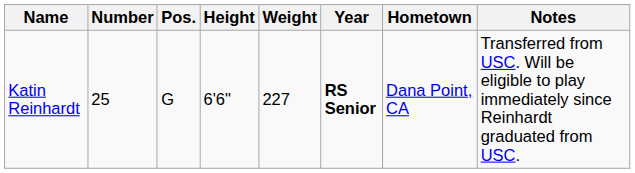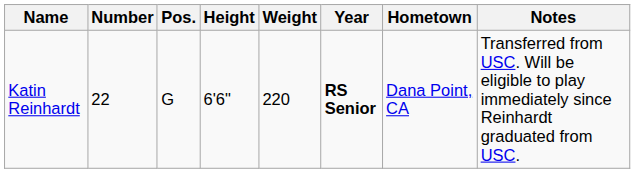Katin Reinhardt | Number: 25 -> 22
Katin Reinhardt | Weight: 227 -> 220
